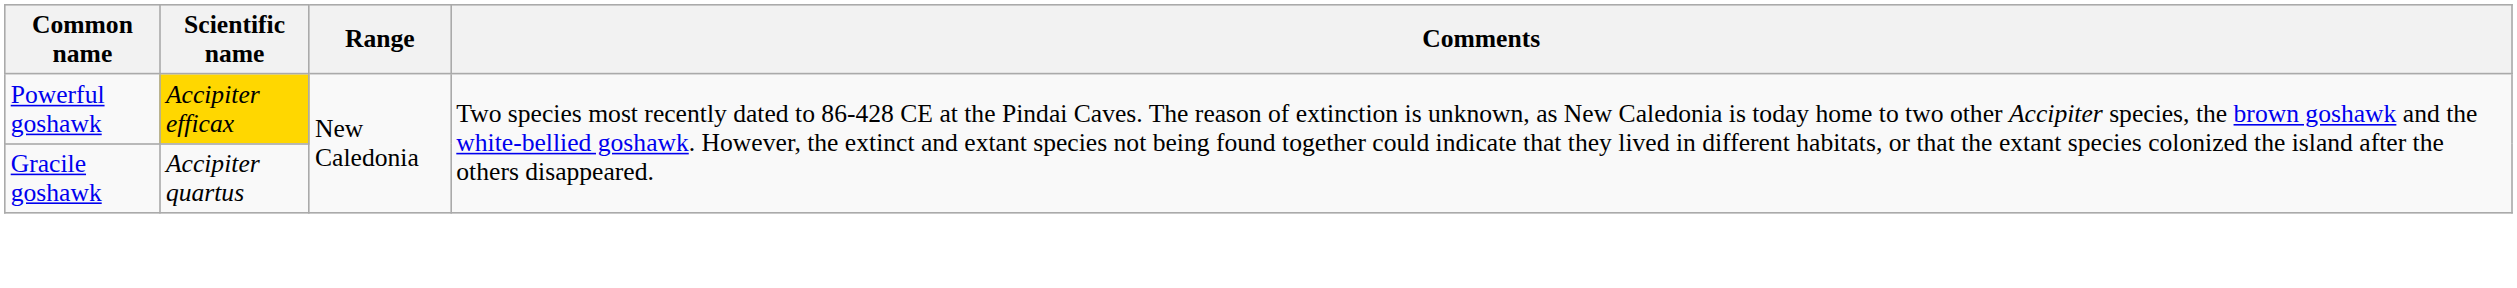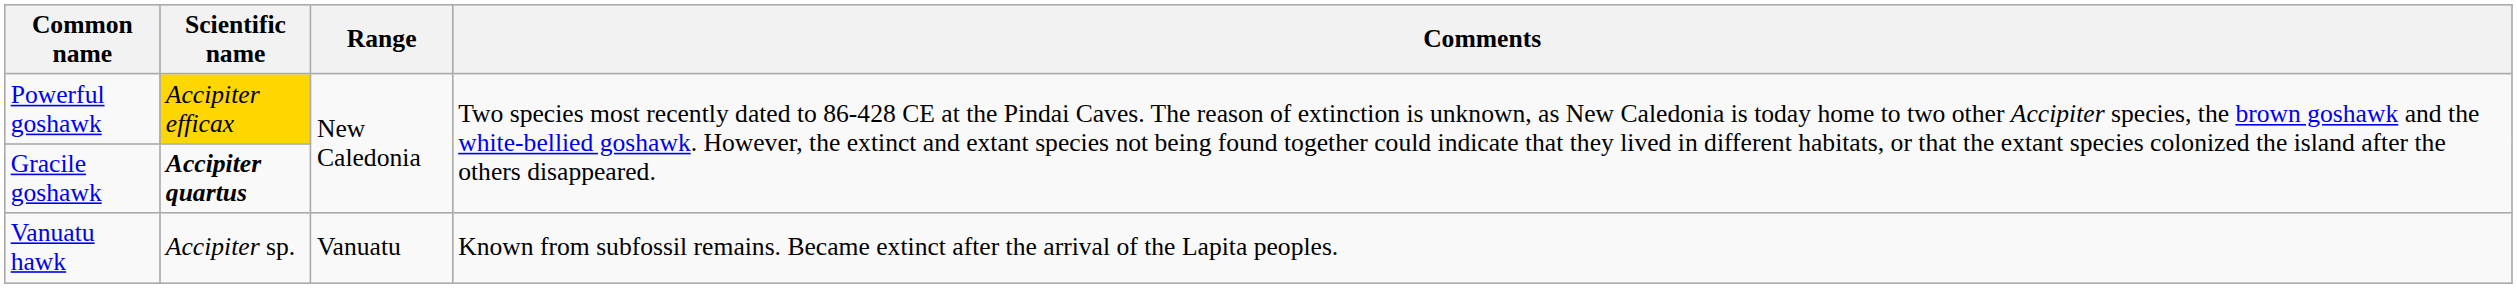Gracile goshawk | Scientific name: normal -> bold
+ row: Vanuatu hawk | Accipiter sp. | Vanuatu | Known from subfossil remains. Became extinct after the arrival of the Lapita peoples.
